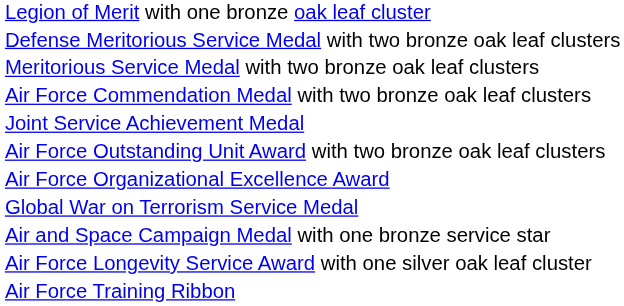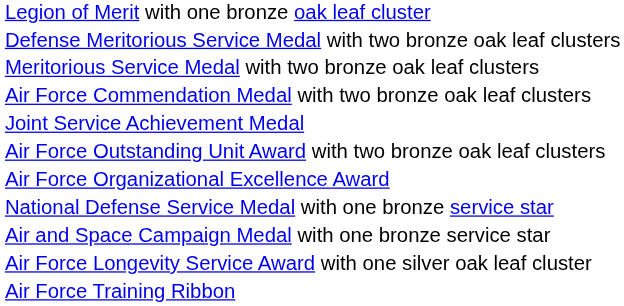+ row: National Defense Service Medal with one bronze service star
- row: Global War on Terrorism Service Medal
